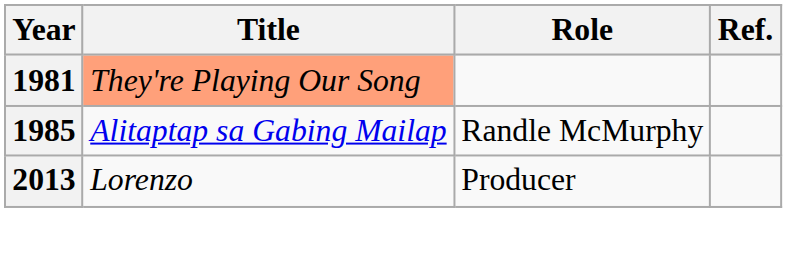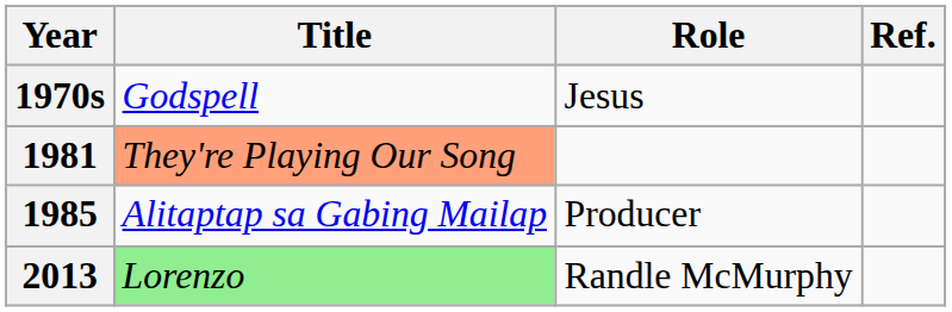+ row: 1970s | Godspell | Jesus
1985 | Role: Randle McMurphy -> Producer
2013 | Title: no background -> lightgreen background
2013 | Role: Producer -> Randle McMurphy
